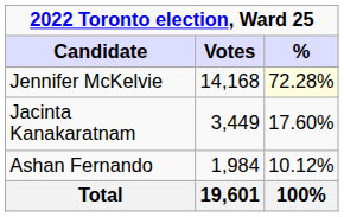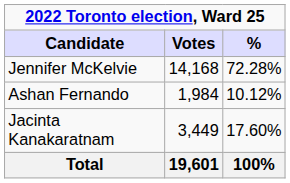Jennifer McKelvie | %: lightyellow background -> no background
rows swapped: Jacinta Kanakaratnam <-> Ashan Fernando
